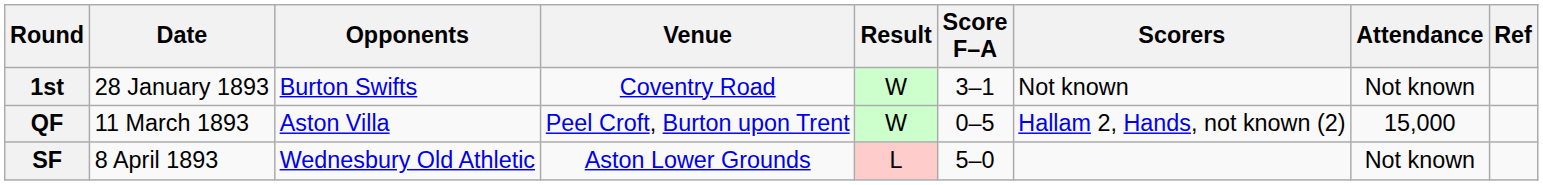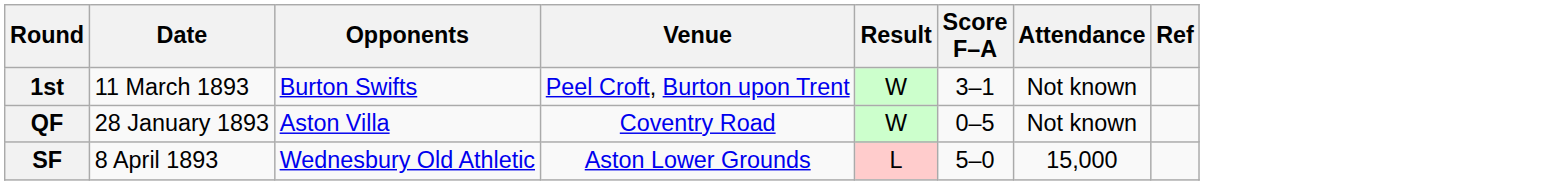- column: Scorers | Not known | Hallam 2, Hands, not known (2)
1st | Date: 28 January 1893 -> 11 March 1893
1st | Venue: Coventry Road -> Peel Croft, Burton upon Trent
QF | Date: 11 March 1893 -> 28 January 1893
QF | Venue: Peel Croft, Burton upon Trent -> Coventry Road
QF | Attendance: 15,000 -> Not known
SF | Attendance: Not known -> 15,000
